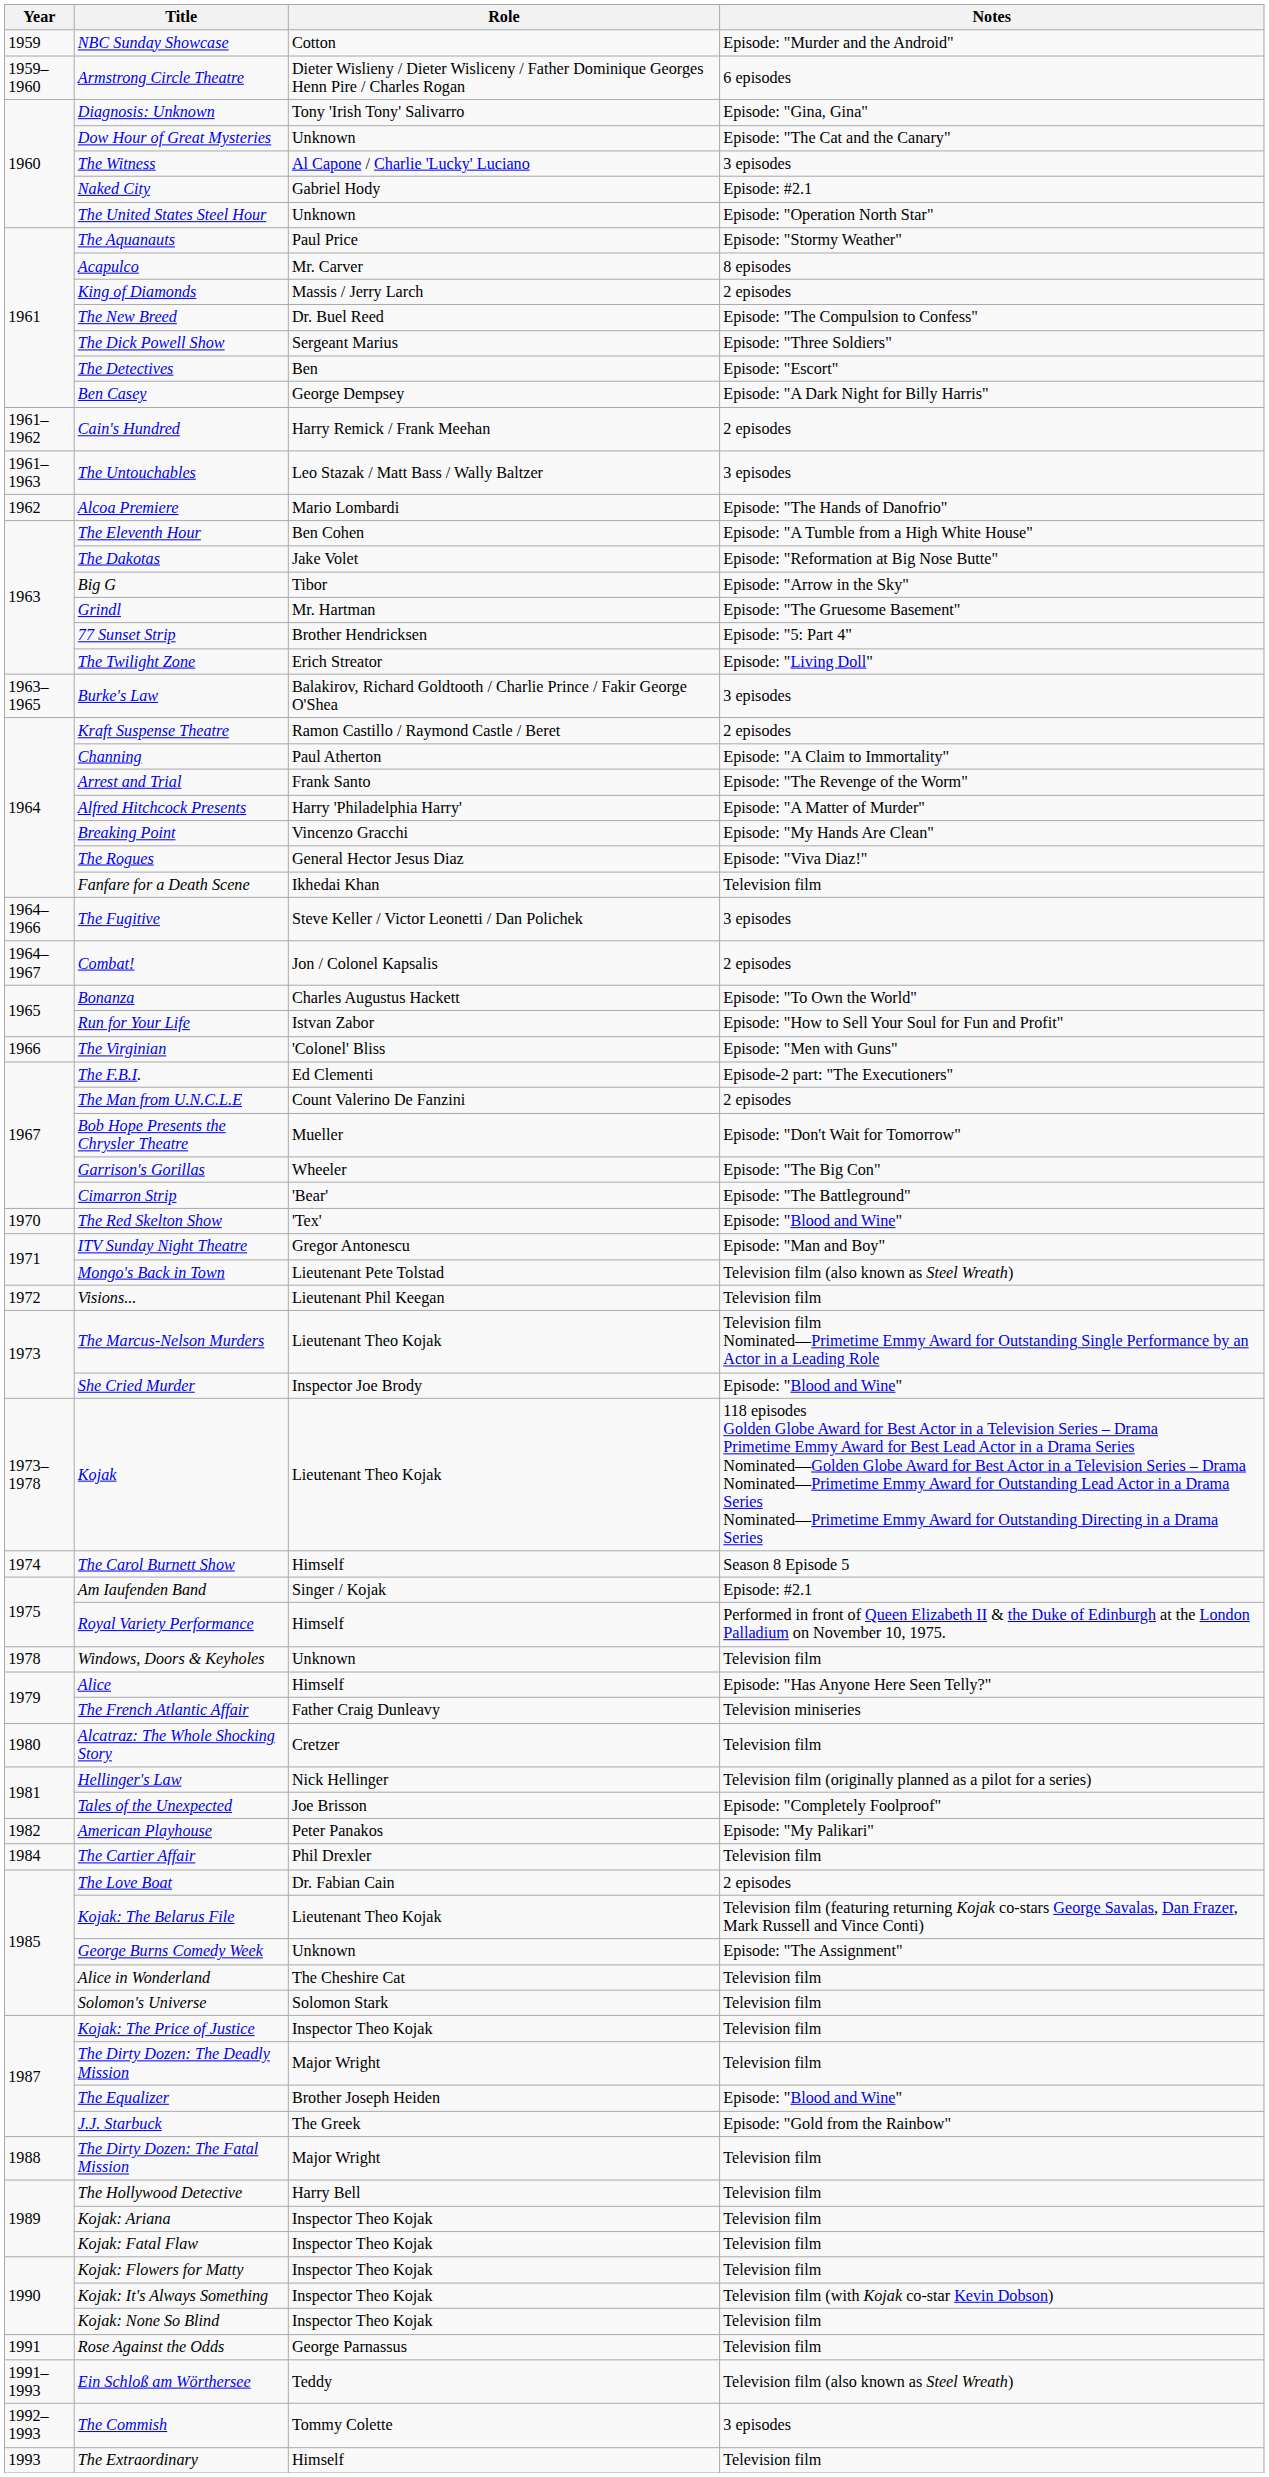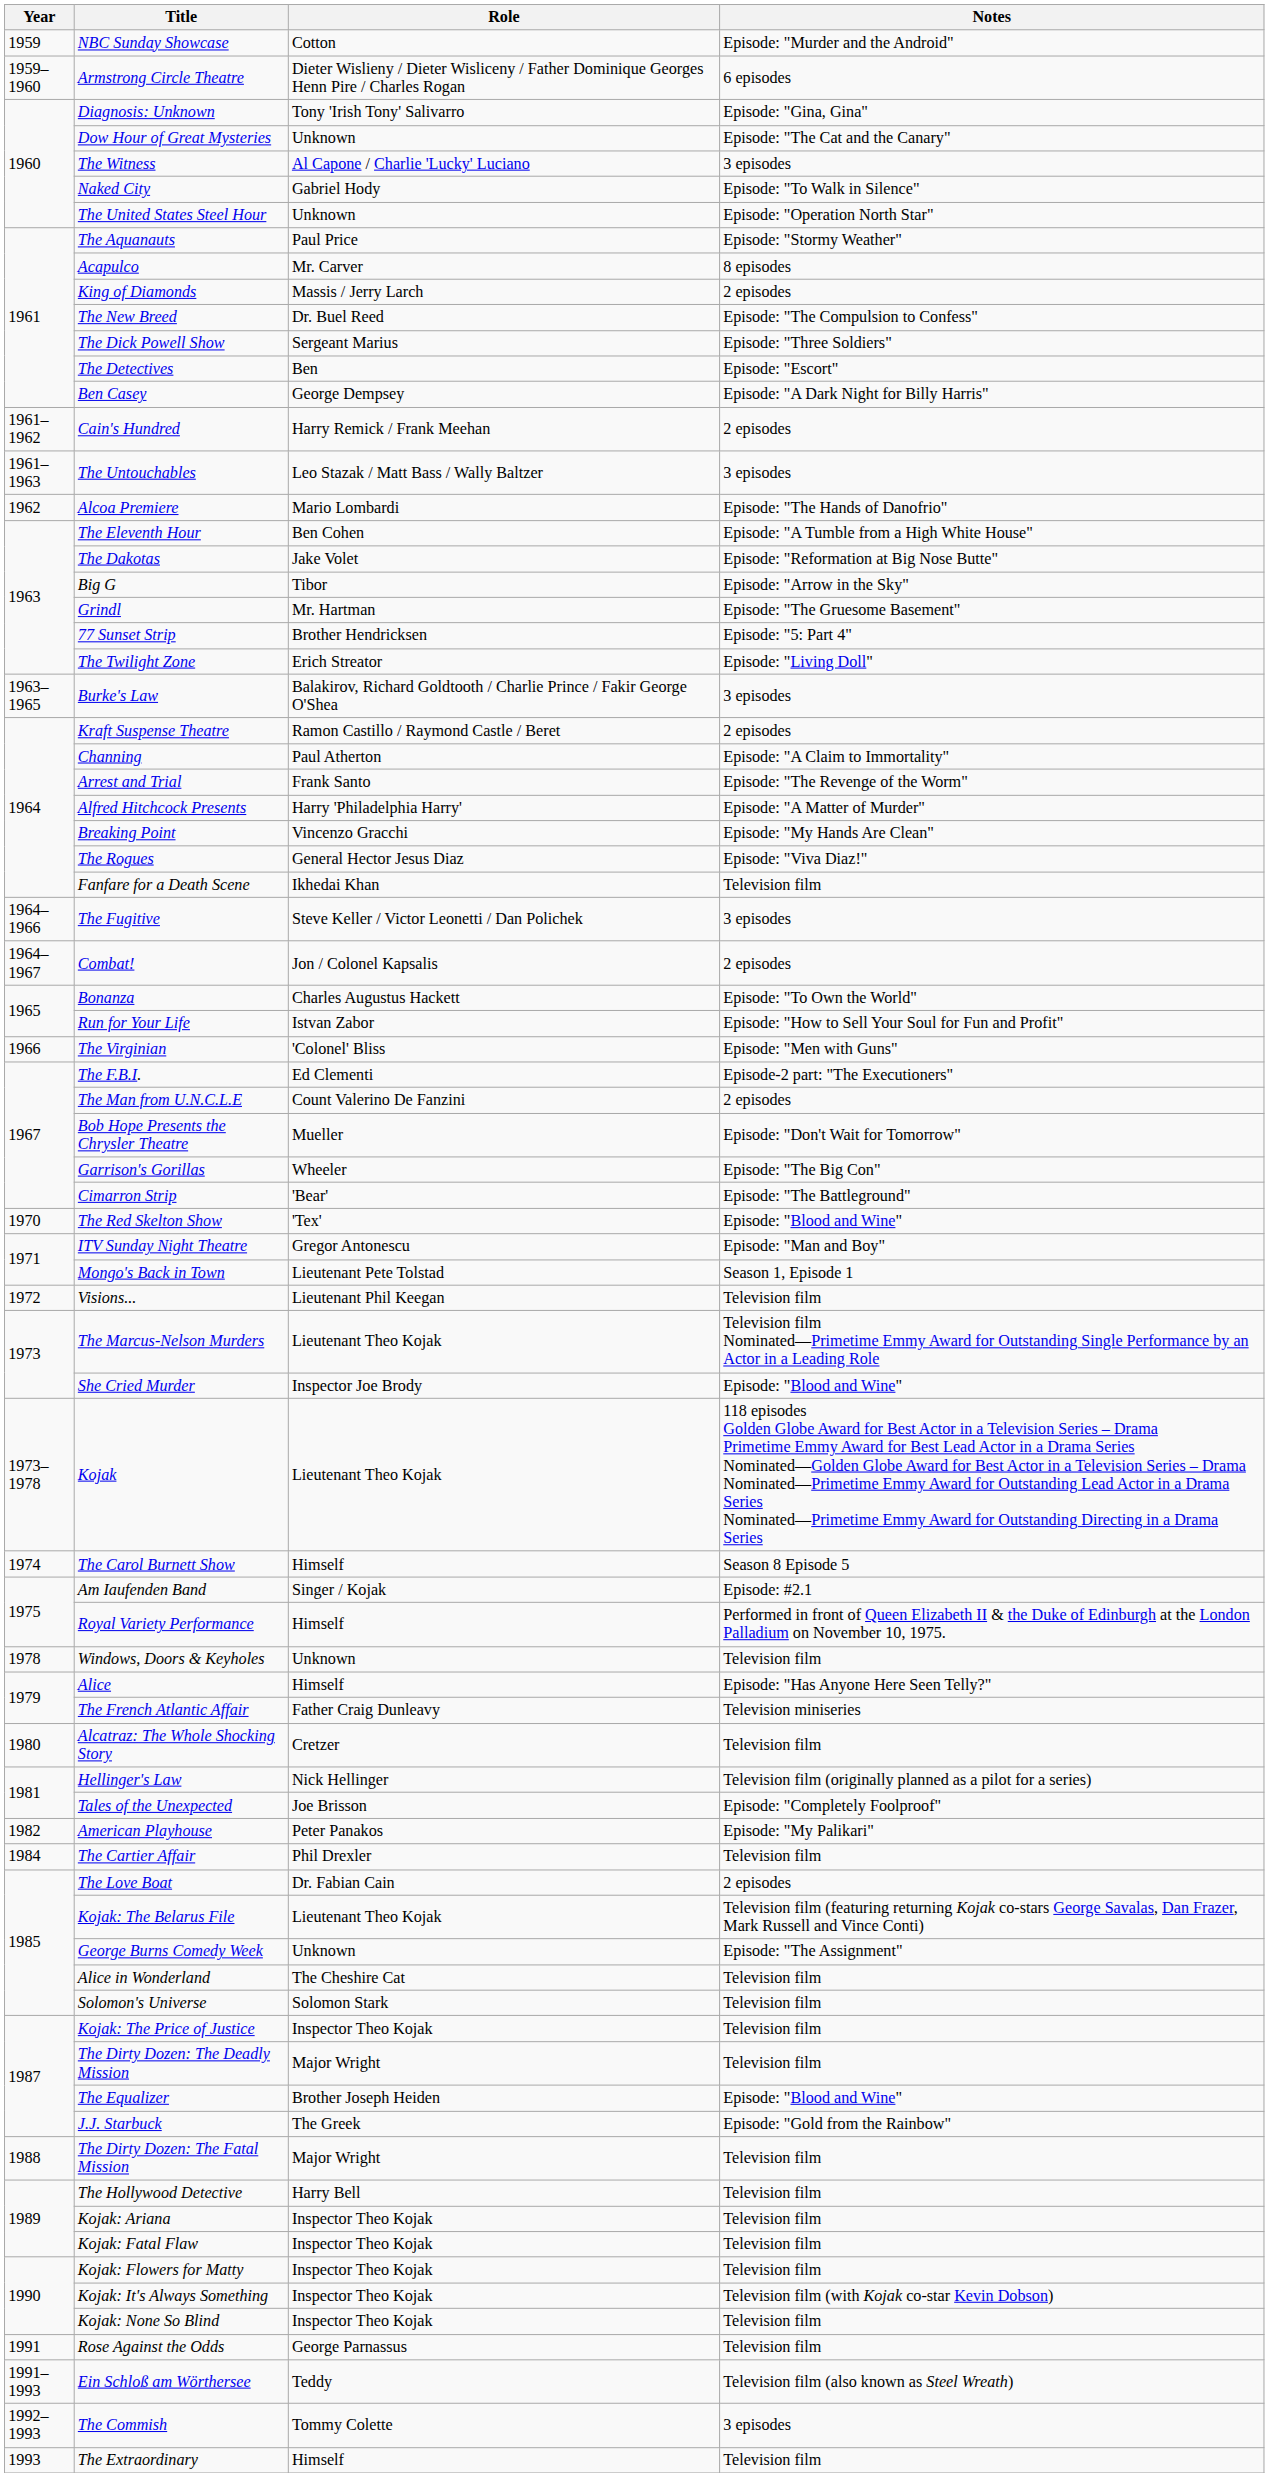Naked City | Notes: Episode: #2.1 -> Episode: "To Walk in Silence"
Mongo's Back in Town | Notes: Television film (also known as Steel Wreath) -> Season 1, Episode 1
